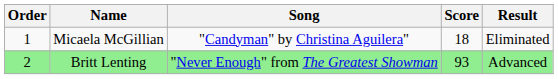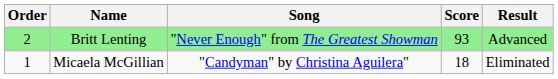rows swapped: Micaela McGillian <-> Britt Lenting
